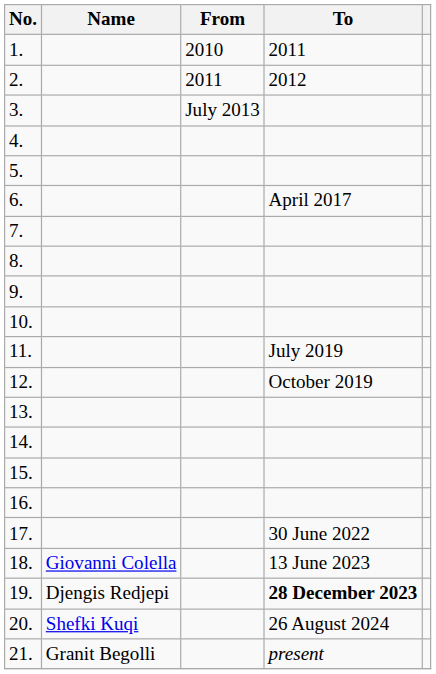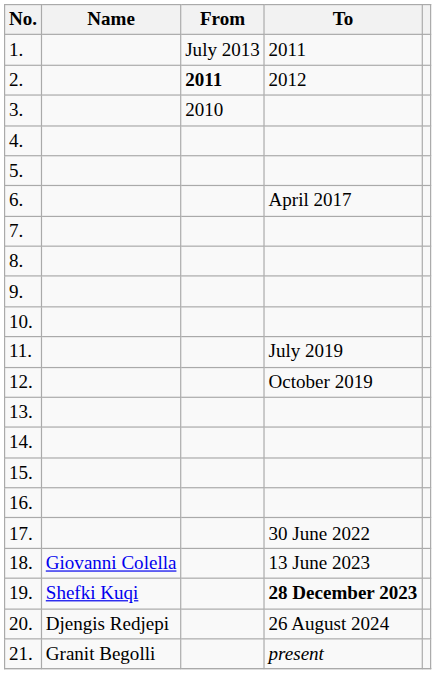1. | From: 2010 -> July 2013
2. | From: normal -> bold
3. | From: July 2013 -> 2010
19. | Name: Djengis Redjepi -> Shefki Kuqi
20. | Name: Shefki Kuqi -> Djengis Redjepi
